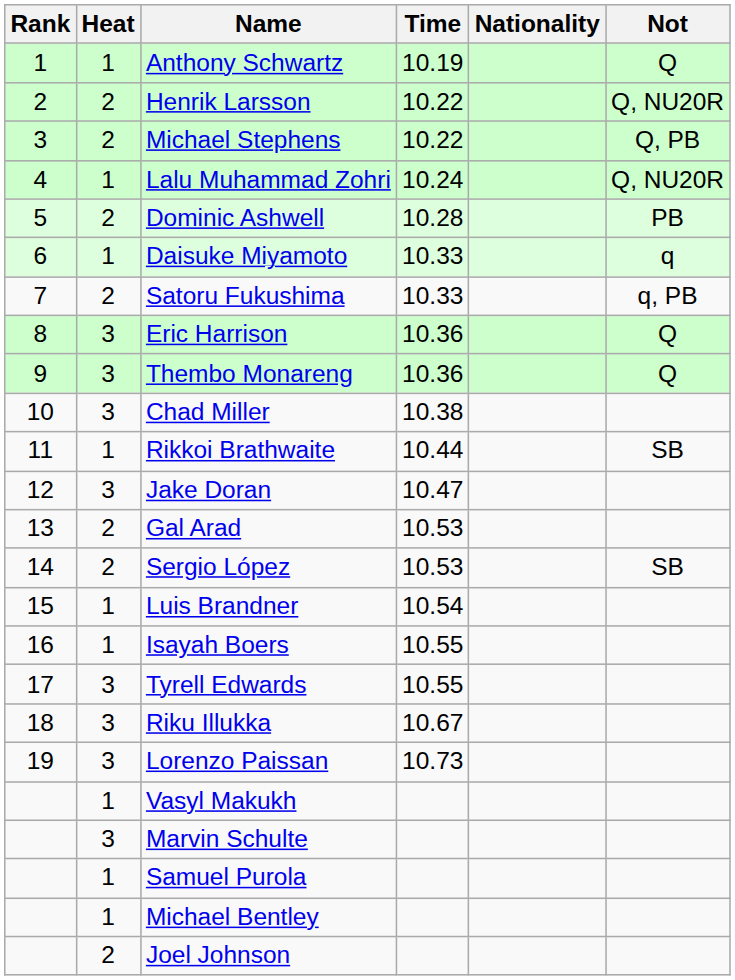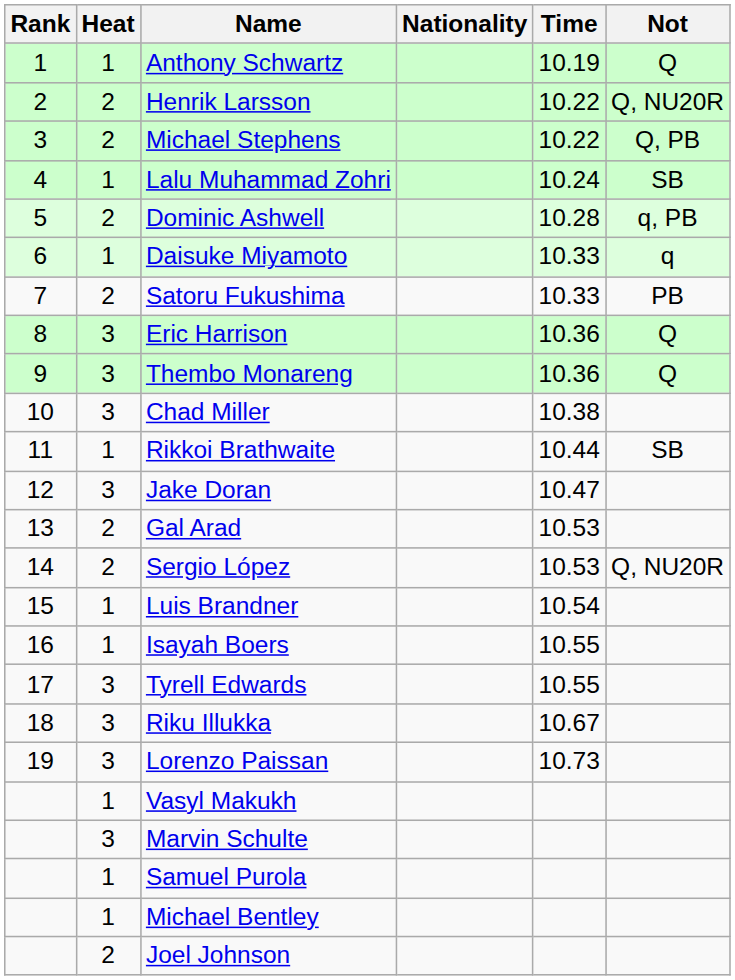columns swapped: Nationality <-> Time
Lalu Muhammad Zohri | Not: Q, NU20R -> SB
Dominic Ashwell | Not: PB -> q, PB
Satoru Fukushima | Not: q, PB -> PB
Sergio López | Not: SB -> Q, NU20R
